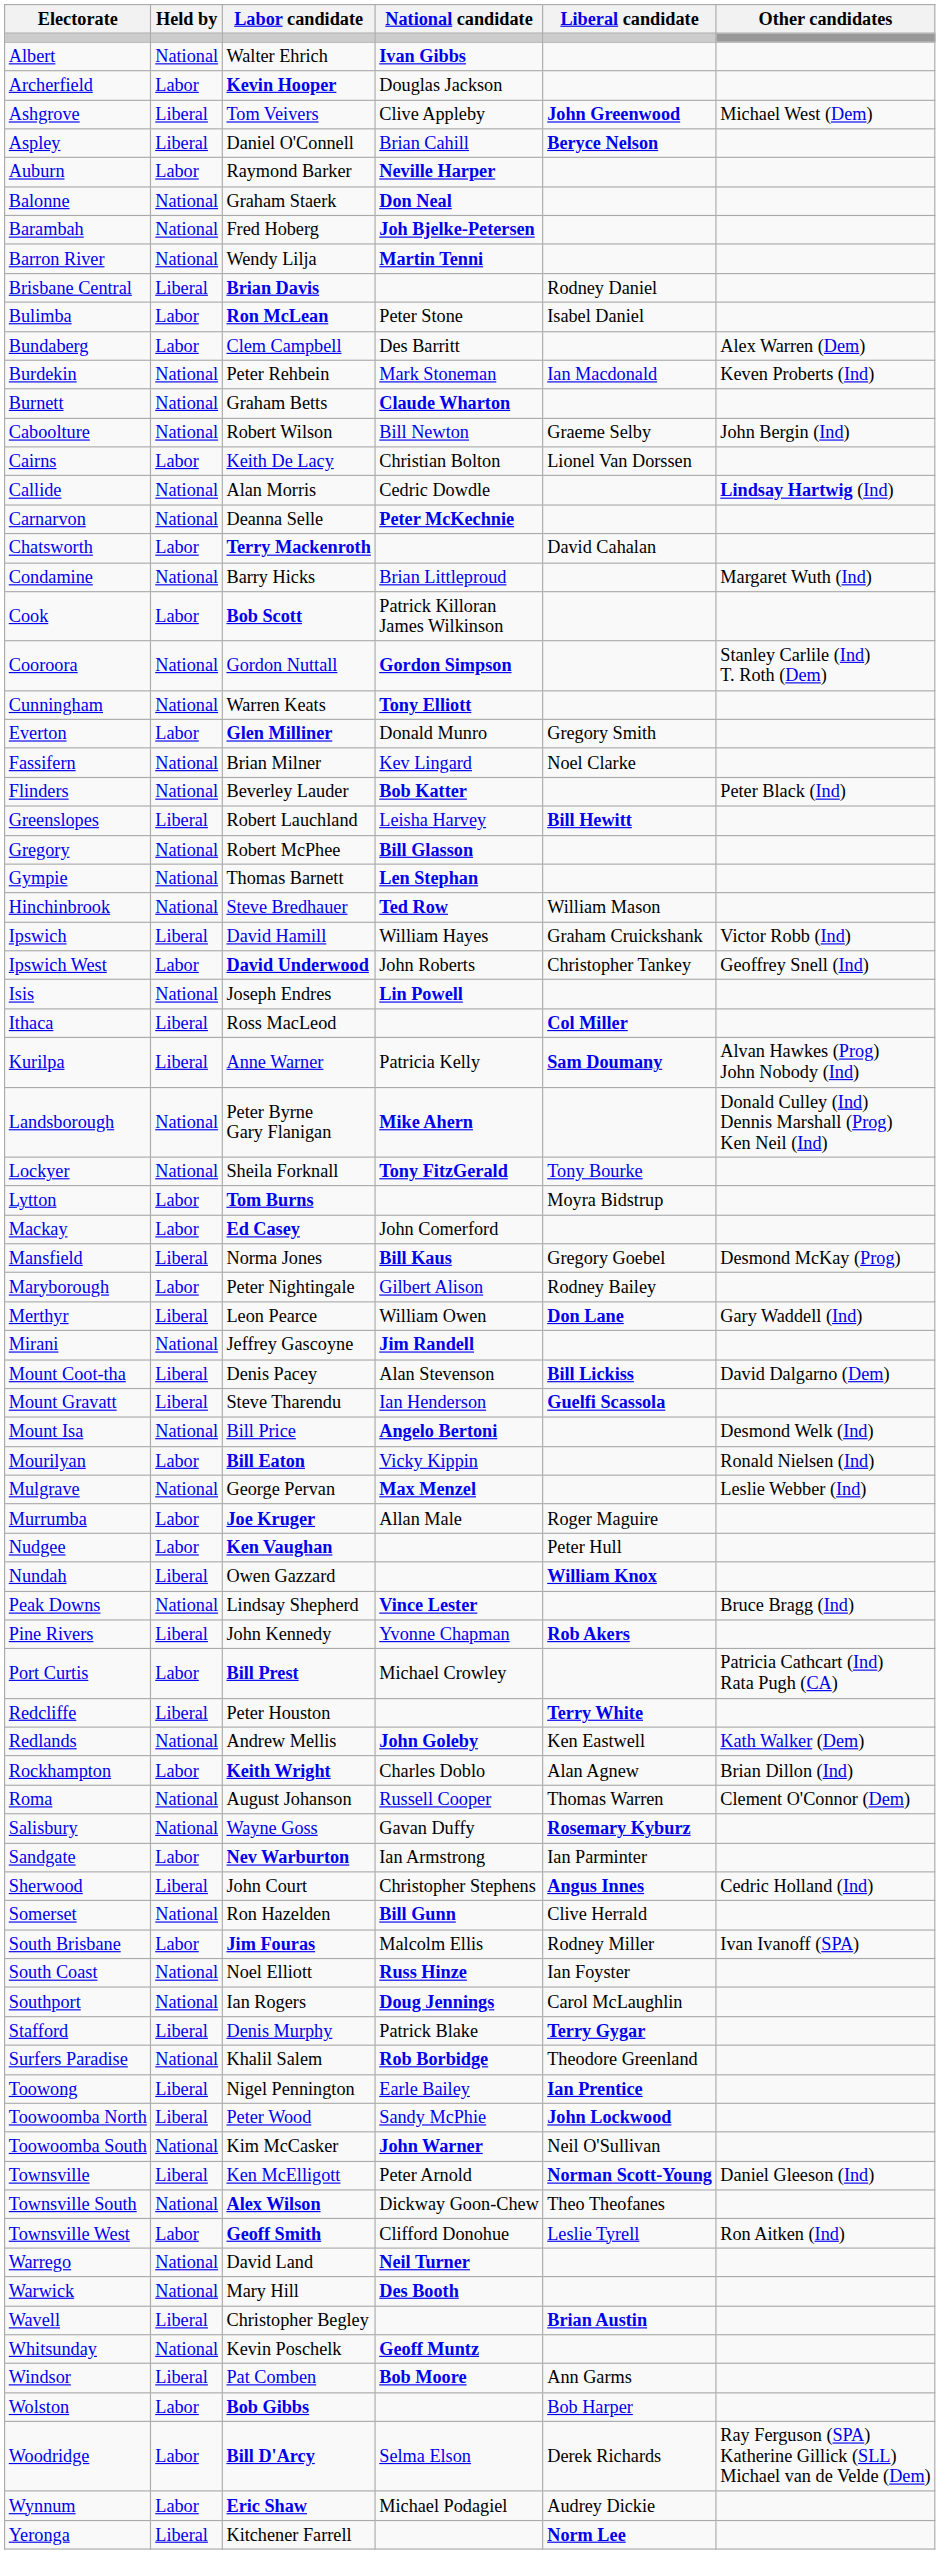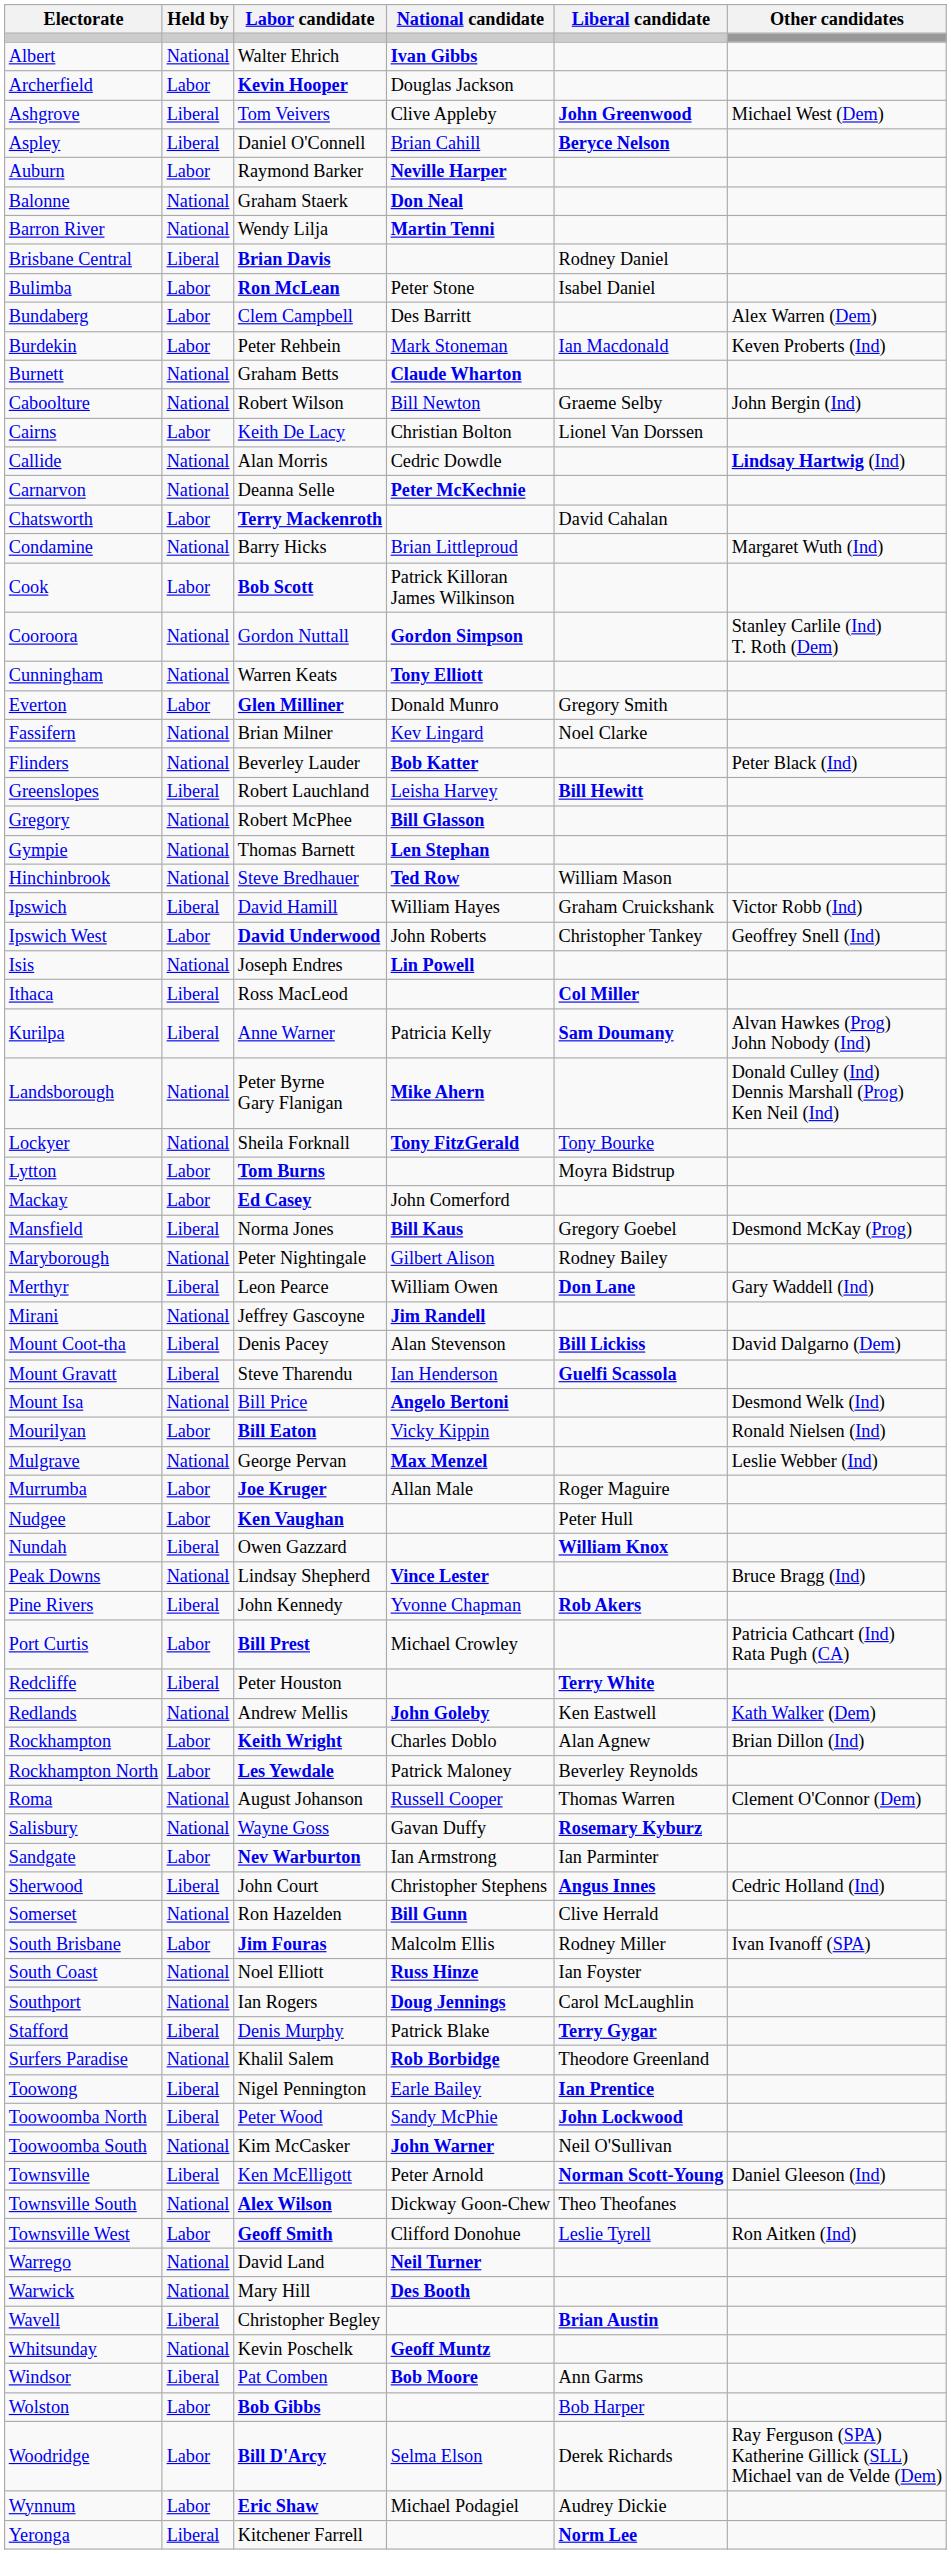- row: Barambah | National | Fred Hoberg | Joh Bjelke-Petersen
Burdekin | Held by: National -> Labor
Maryborough | Held by: Labor -> National
+ row: Rockhampton North | Labor | Les Yewdale | Patrick Maloney | Beverley Reynolds
